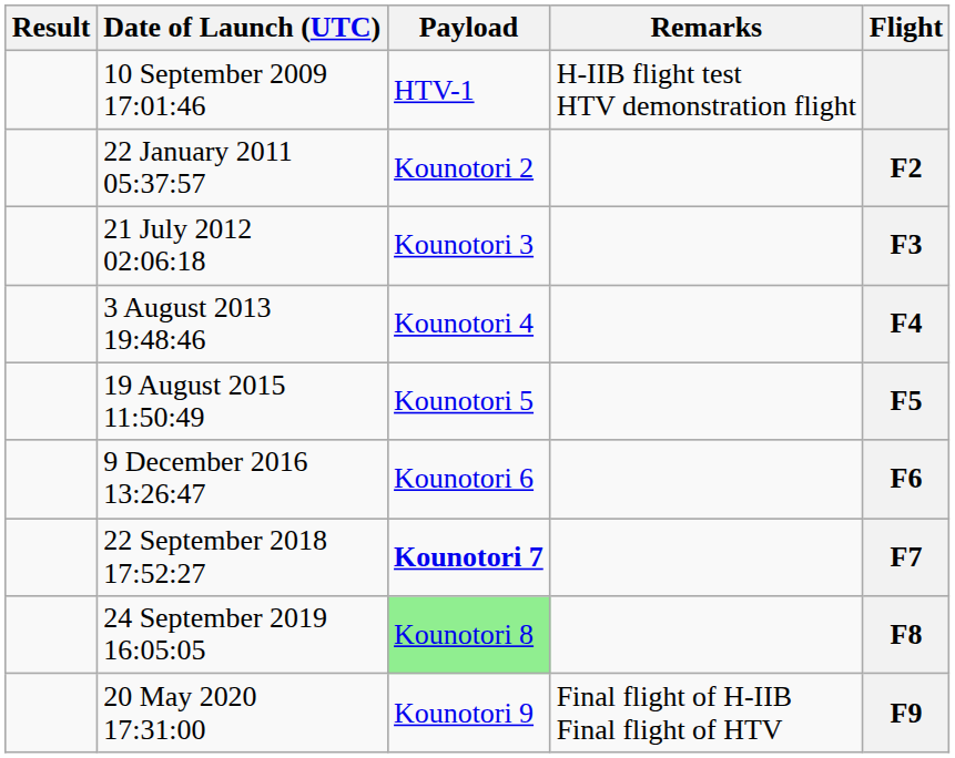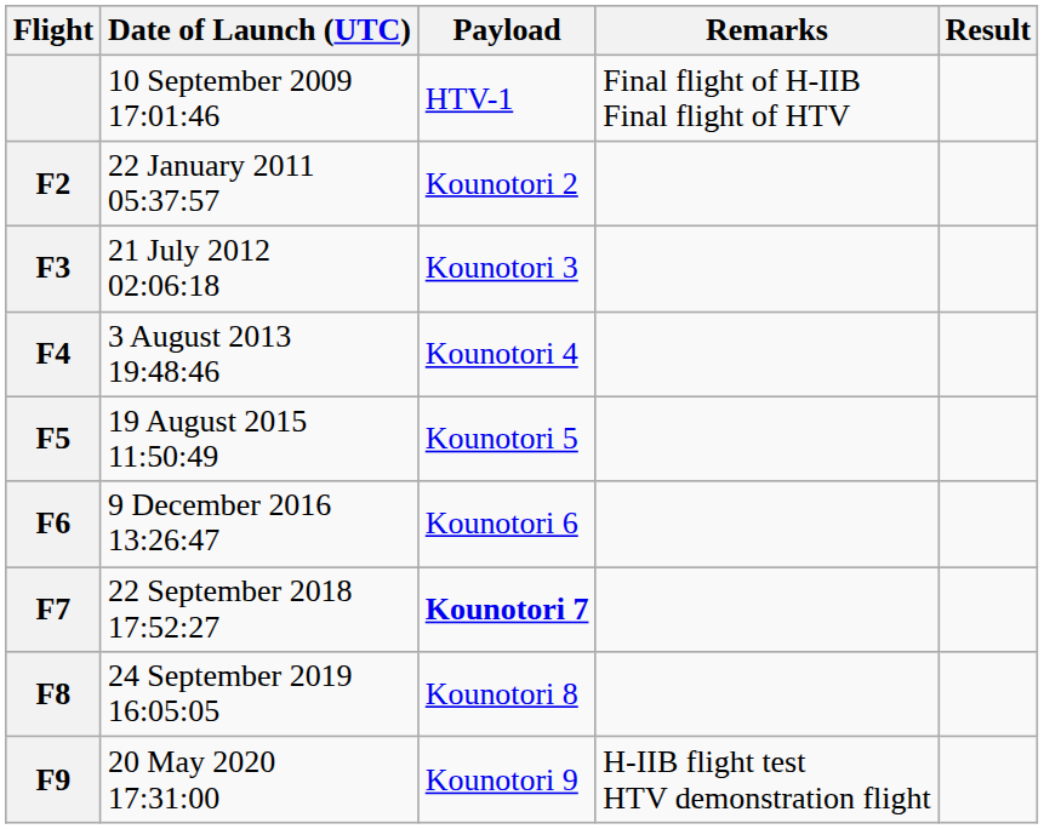columns swapped: Flight <-> Result
10 September 2009 17:01:46 | Remarks: H-IIB flight test HTV demonstration flight -> Final flight of H-IIB Final flight of HTV
24 September 2019 16:05:05 | Payload: lightgreen background -> no background
20 May 2020 17:31:00 | Remarks: Final flight of H-IIB Final flight of HTV -> H-IIB flight test HTV demonstration flight
